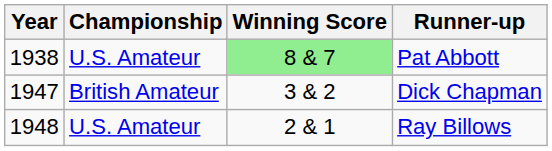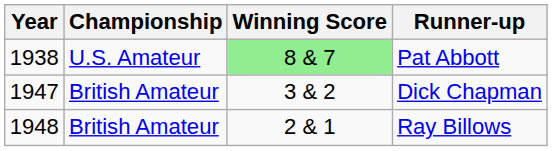Ray Billows | Championship: U.S. Amateur -> British Amateur
